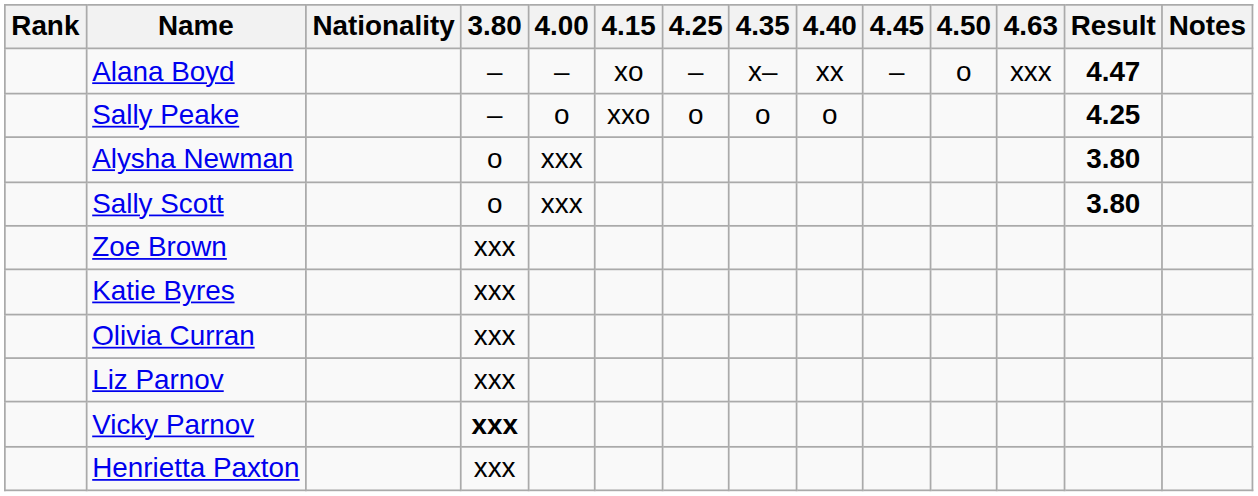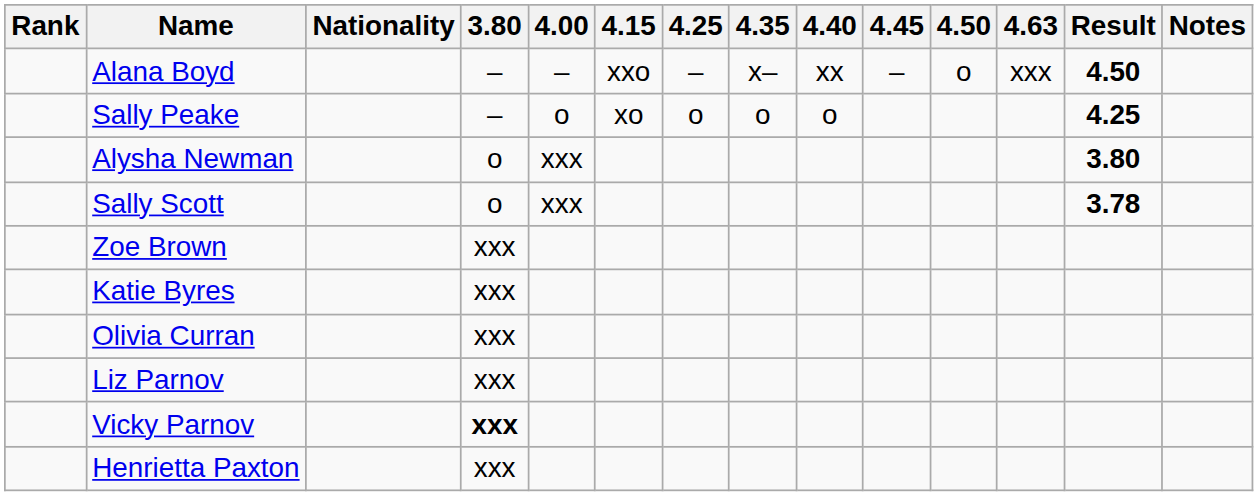Alana Boyd | 4.15: xo -> xxo
Alana Boyd | Result: 4.47 -> 4.50
Sally Peake | 4.15: xxo -> xo
Sally Scott | Result: 3.80 -> 3.78
